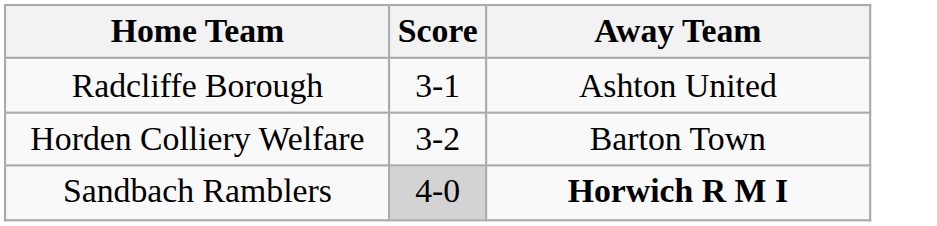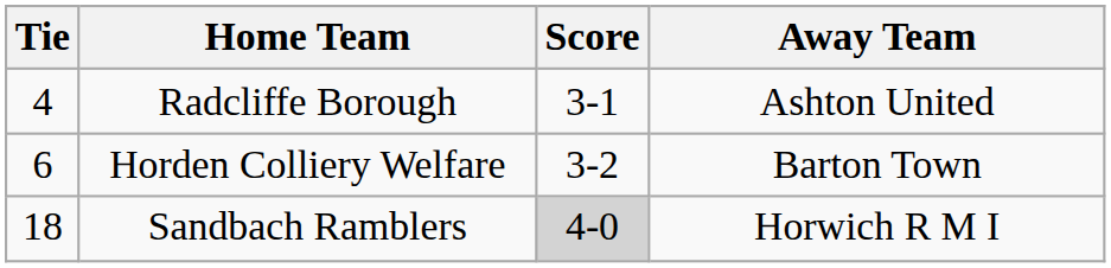+ column: Tie | 4 | 6 | 18
Sandbach Ramblers | Away Team: bold -> normal
